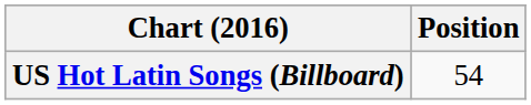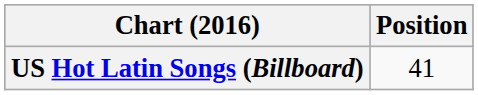US Hot Latin Songs (Billboard) | Position: 54 -> 41
